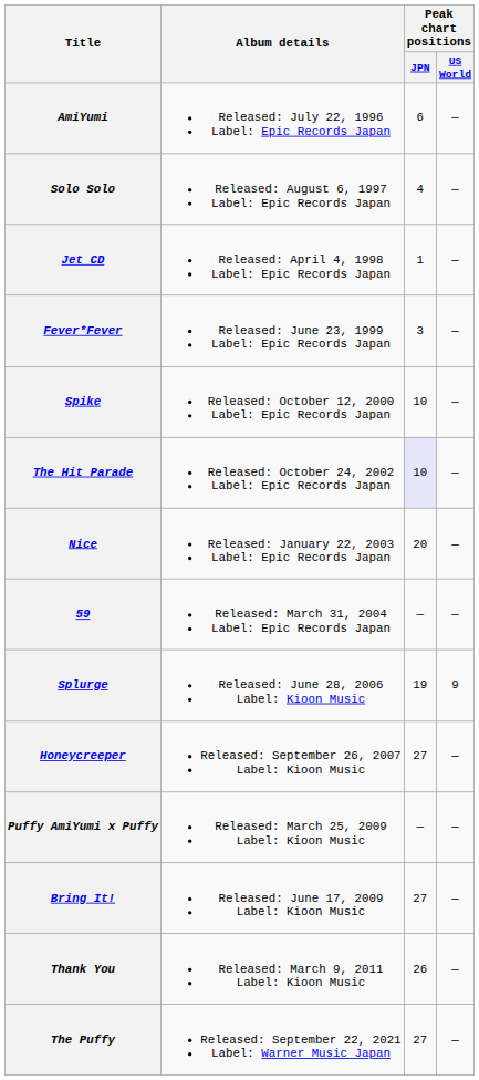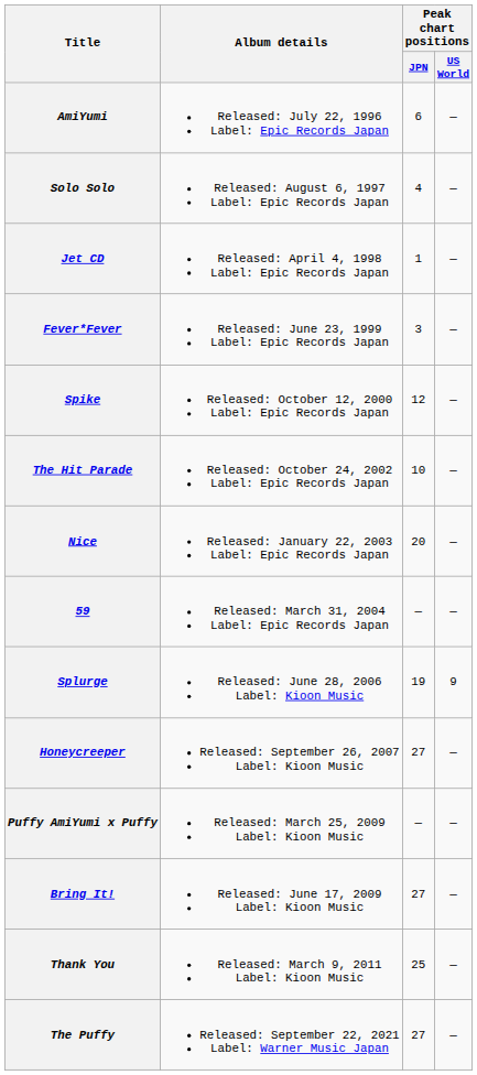Spike | Peak chart positions / JPN: 10 -> 12
The Hit Parade | Peak chart positions / JPN: lavender background -> no background
Thank You | Peak chart positions / JPN: 26 -> 25
